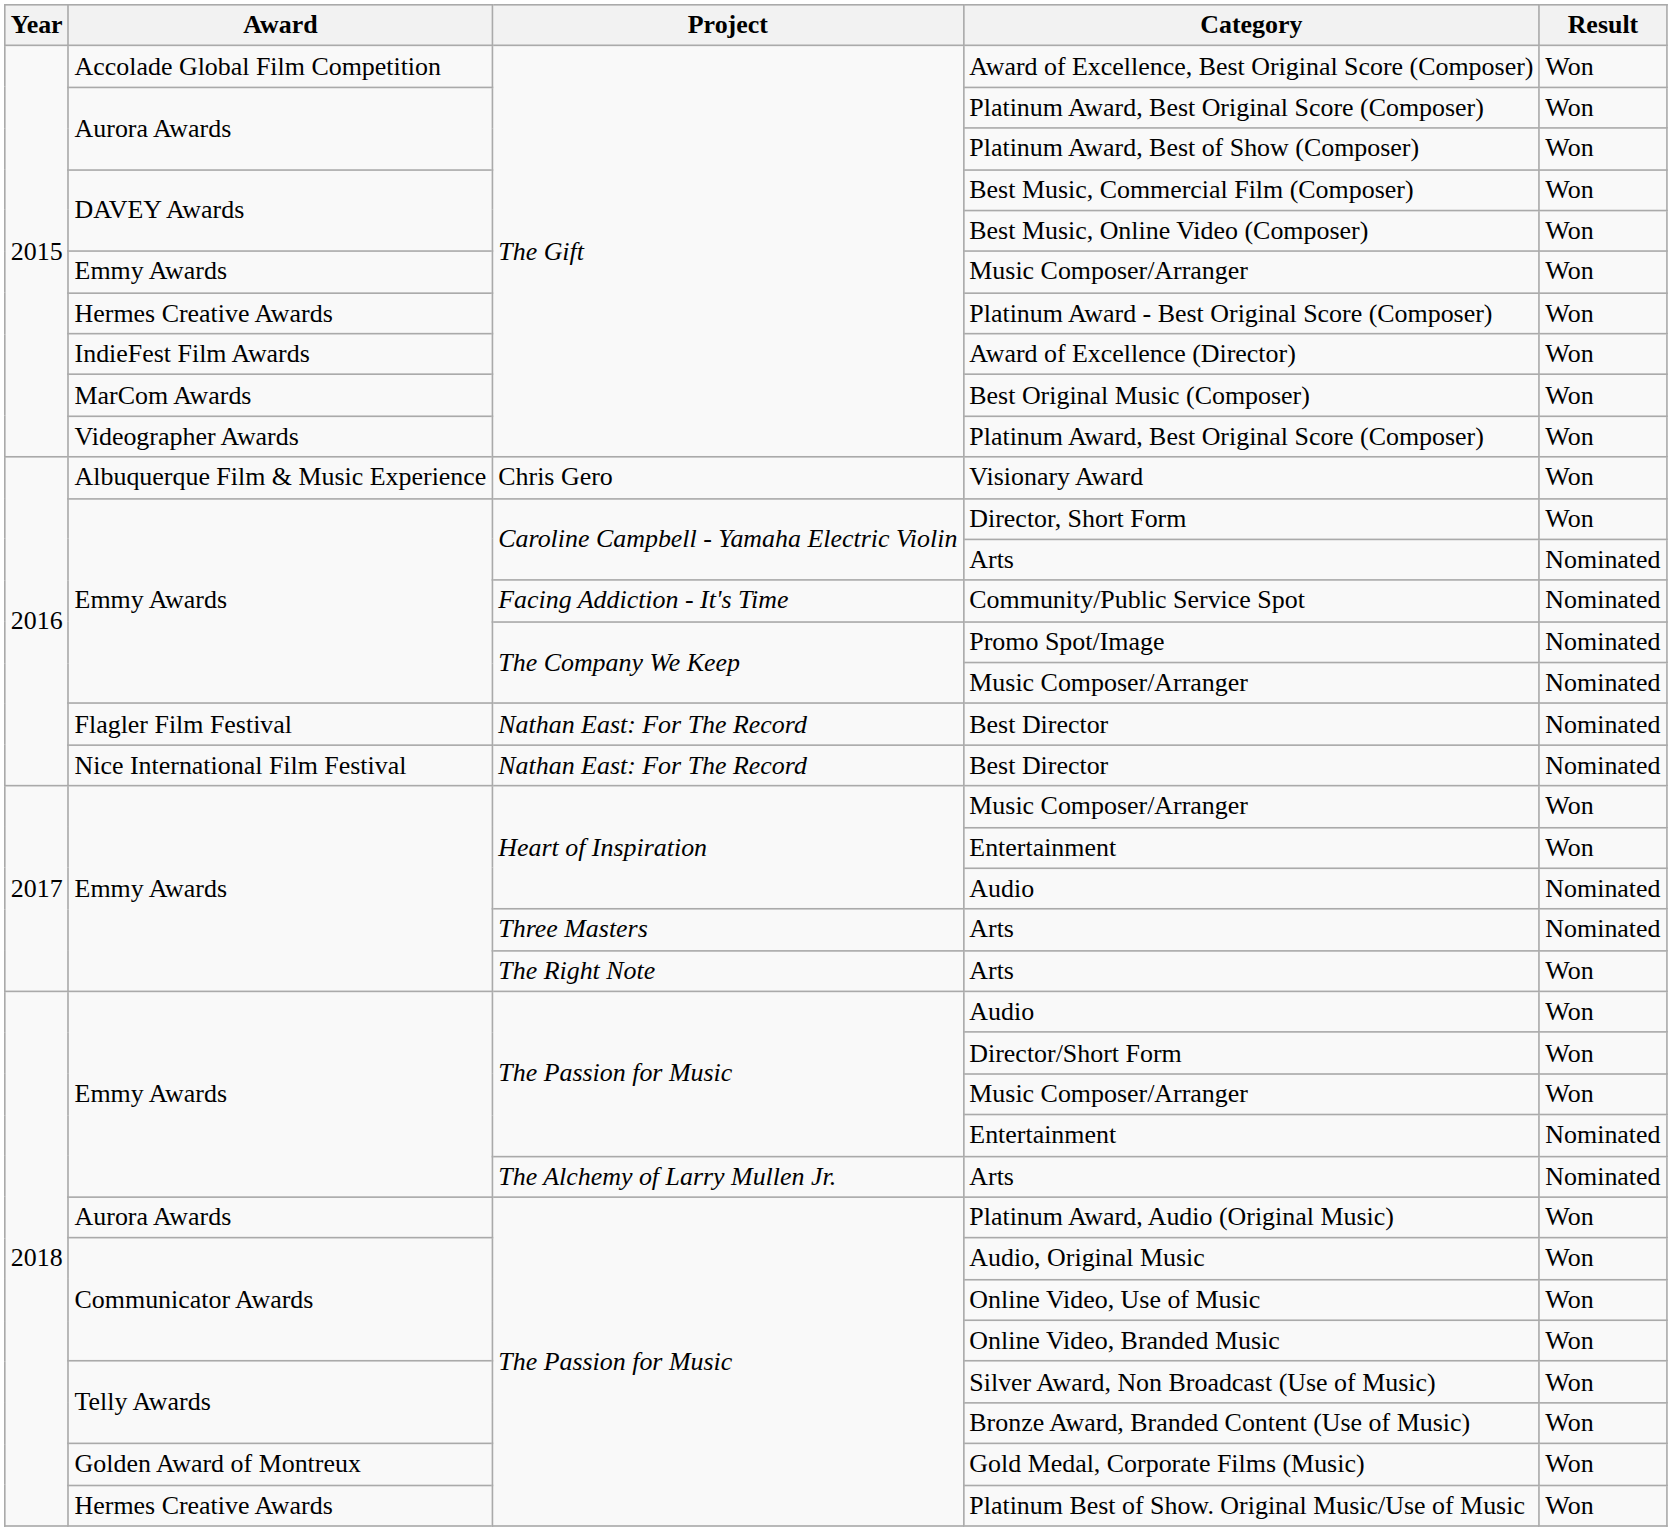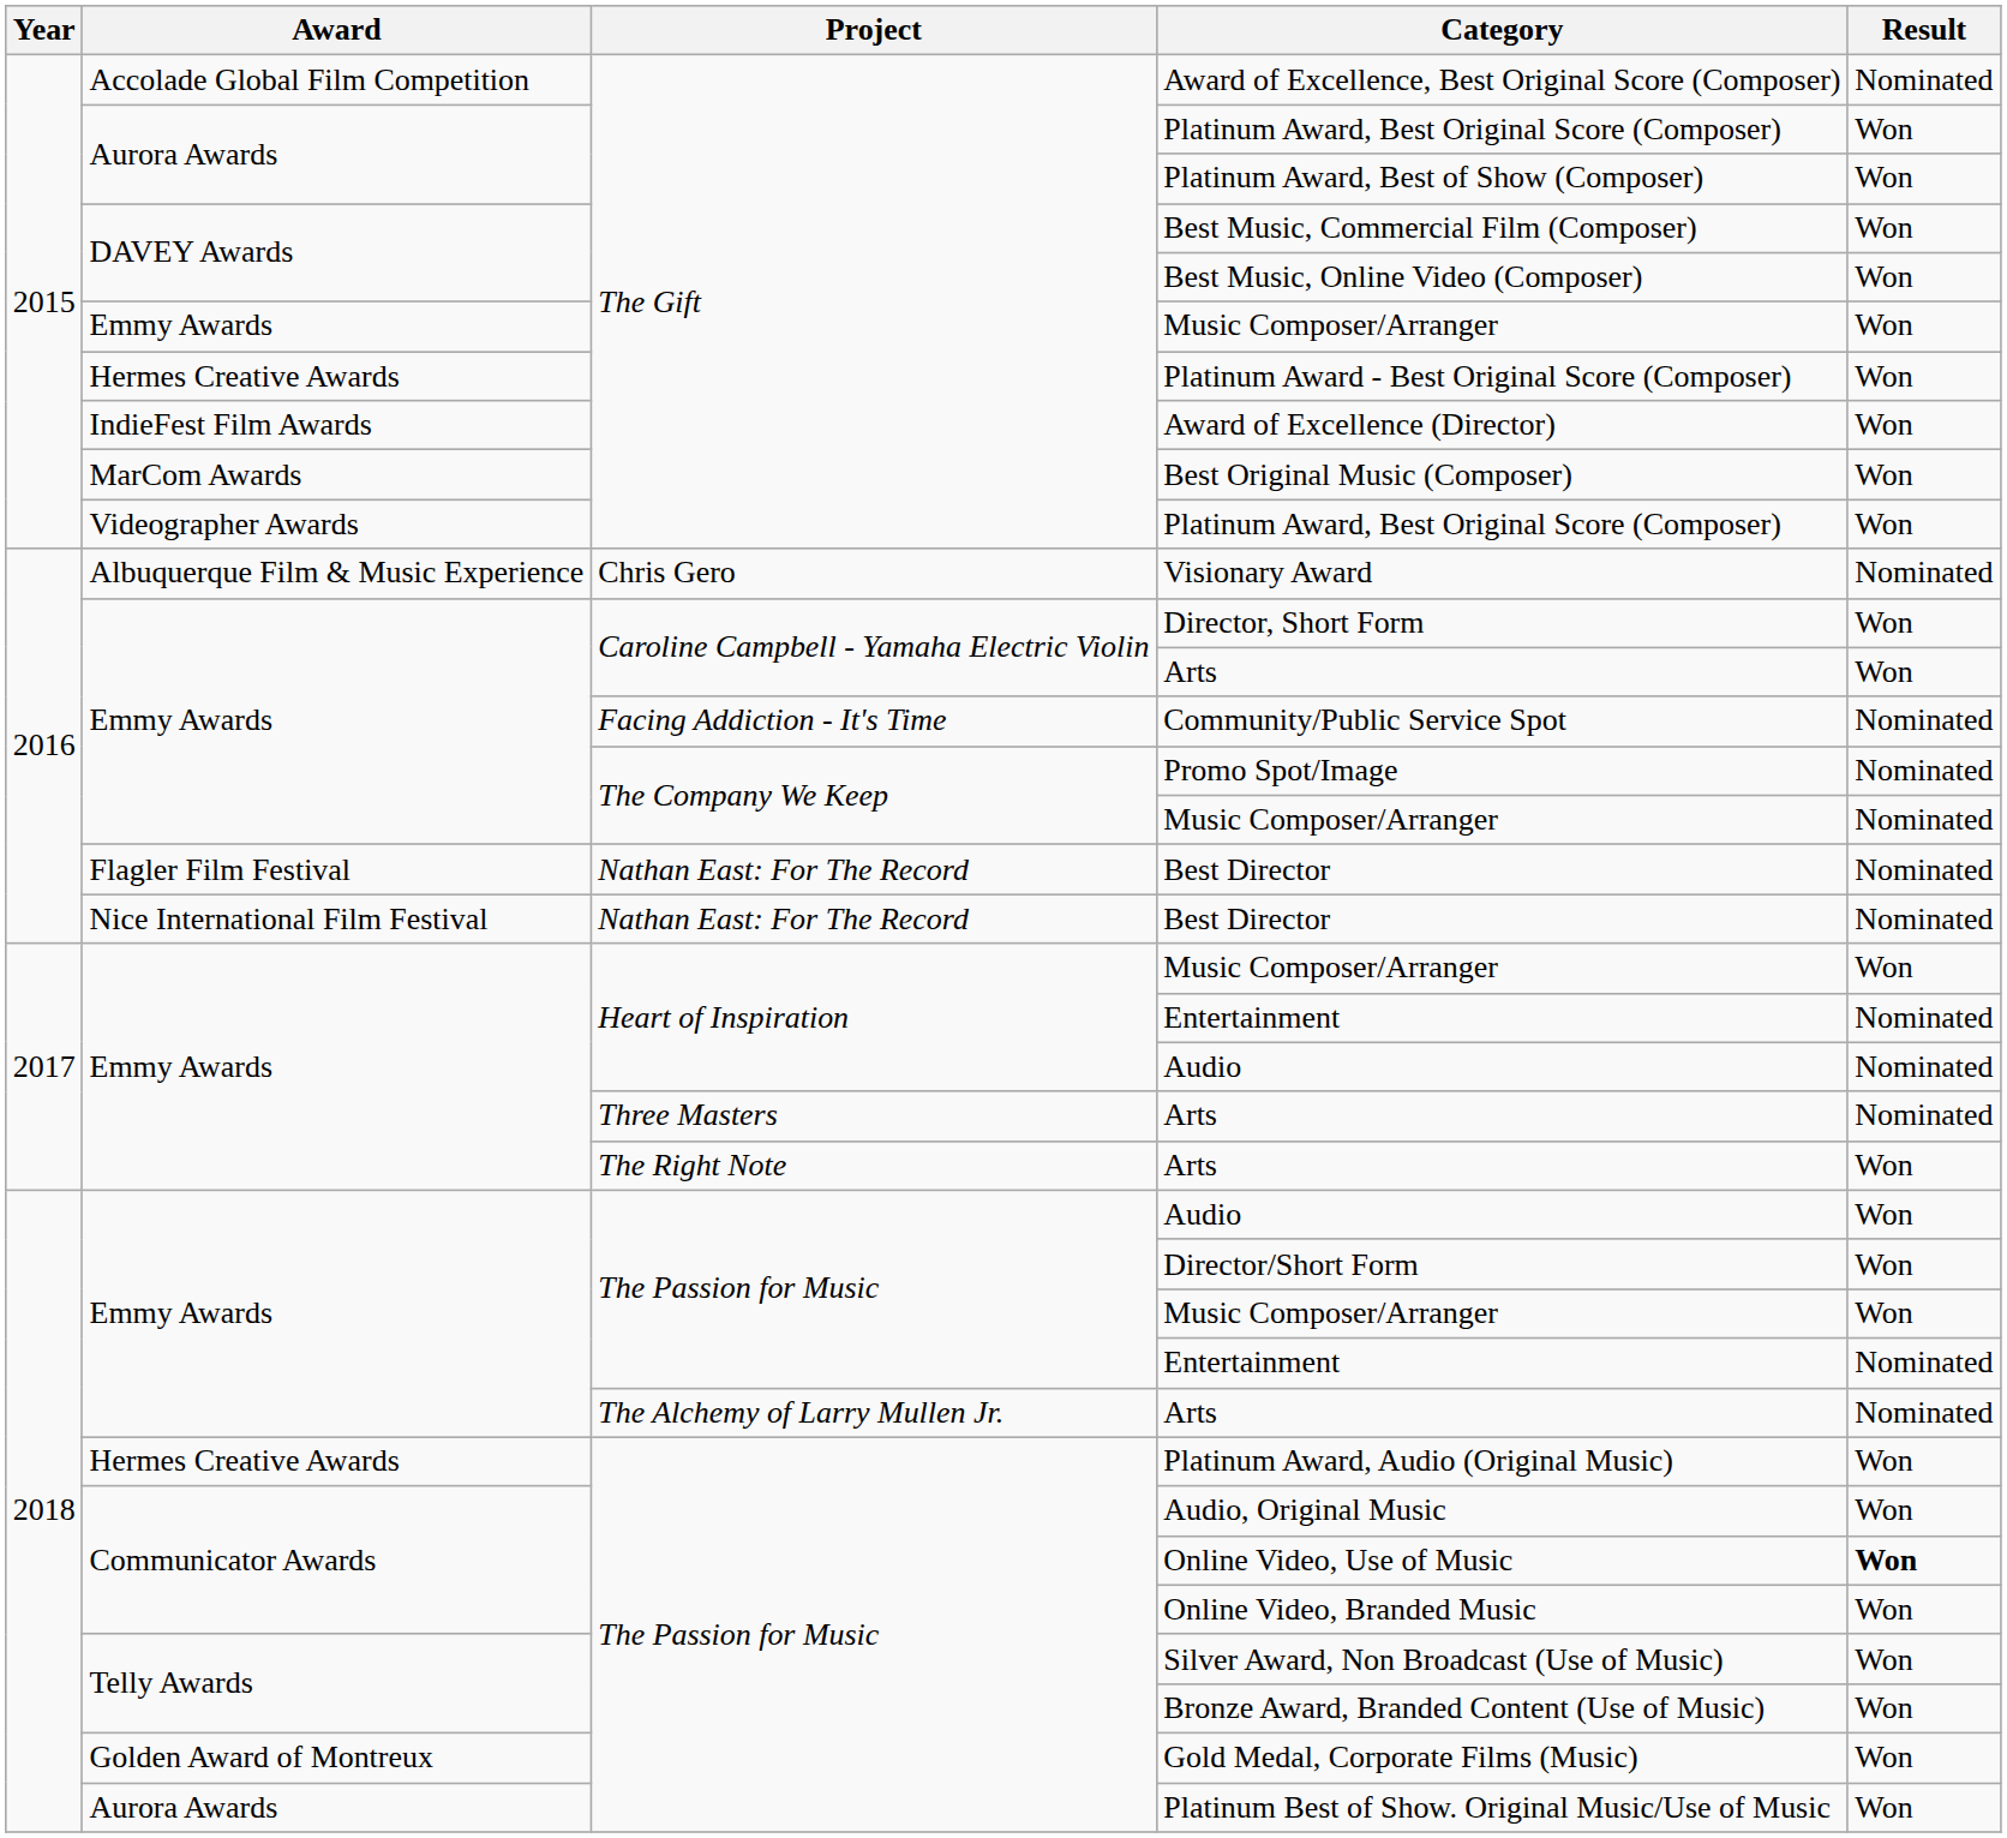Award of Excellence, Best Original Score (Composer) | Result: Won -> Nominated
Visionary Award | Result: Won -> Nominated
Caroline Campbell - Yamaha Electric Violin / Arts | Result: Nominated -> Won
Heart of Inspiration / Entertainment | Result: Won -> Nominated
Platinum Award, Audio (Original Music) | Award: Aurora Awards -> Hermes Creative Awards
Online Video, Use of Music | Result: normal -> bold
Platinum Best of Show. Original Music/Use of Music | Award: Hermes Creative Awards -> Aurora Awards
